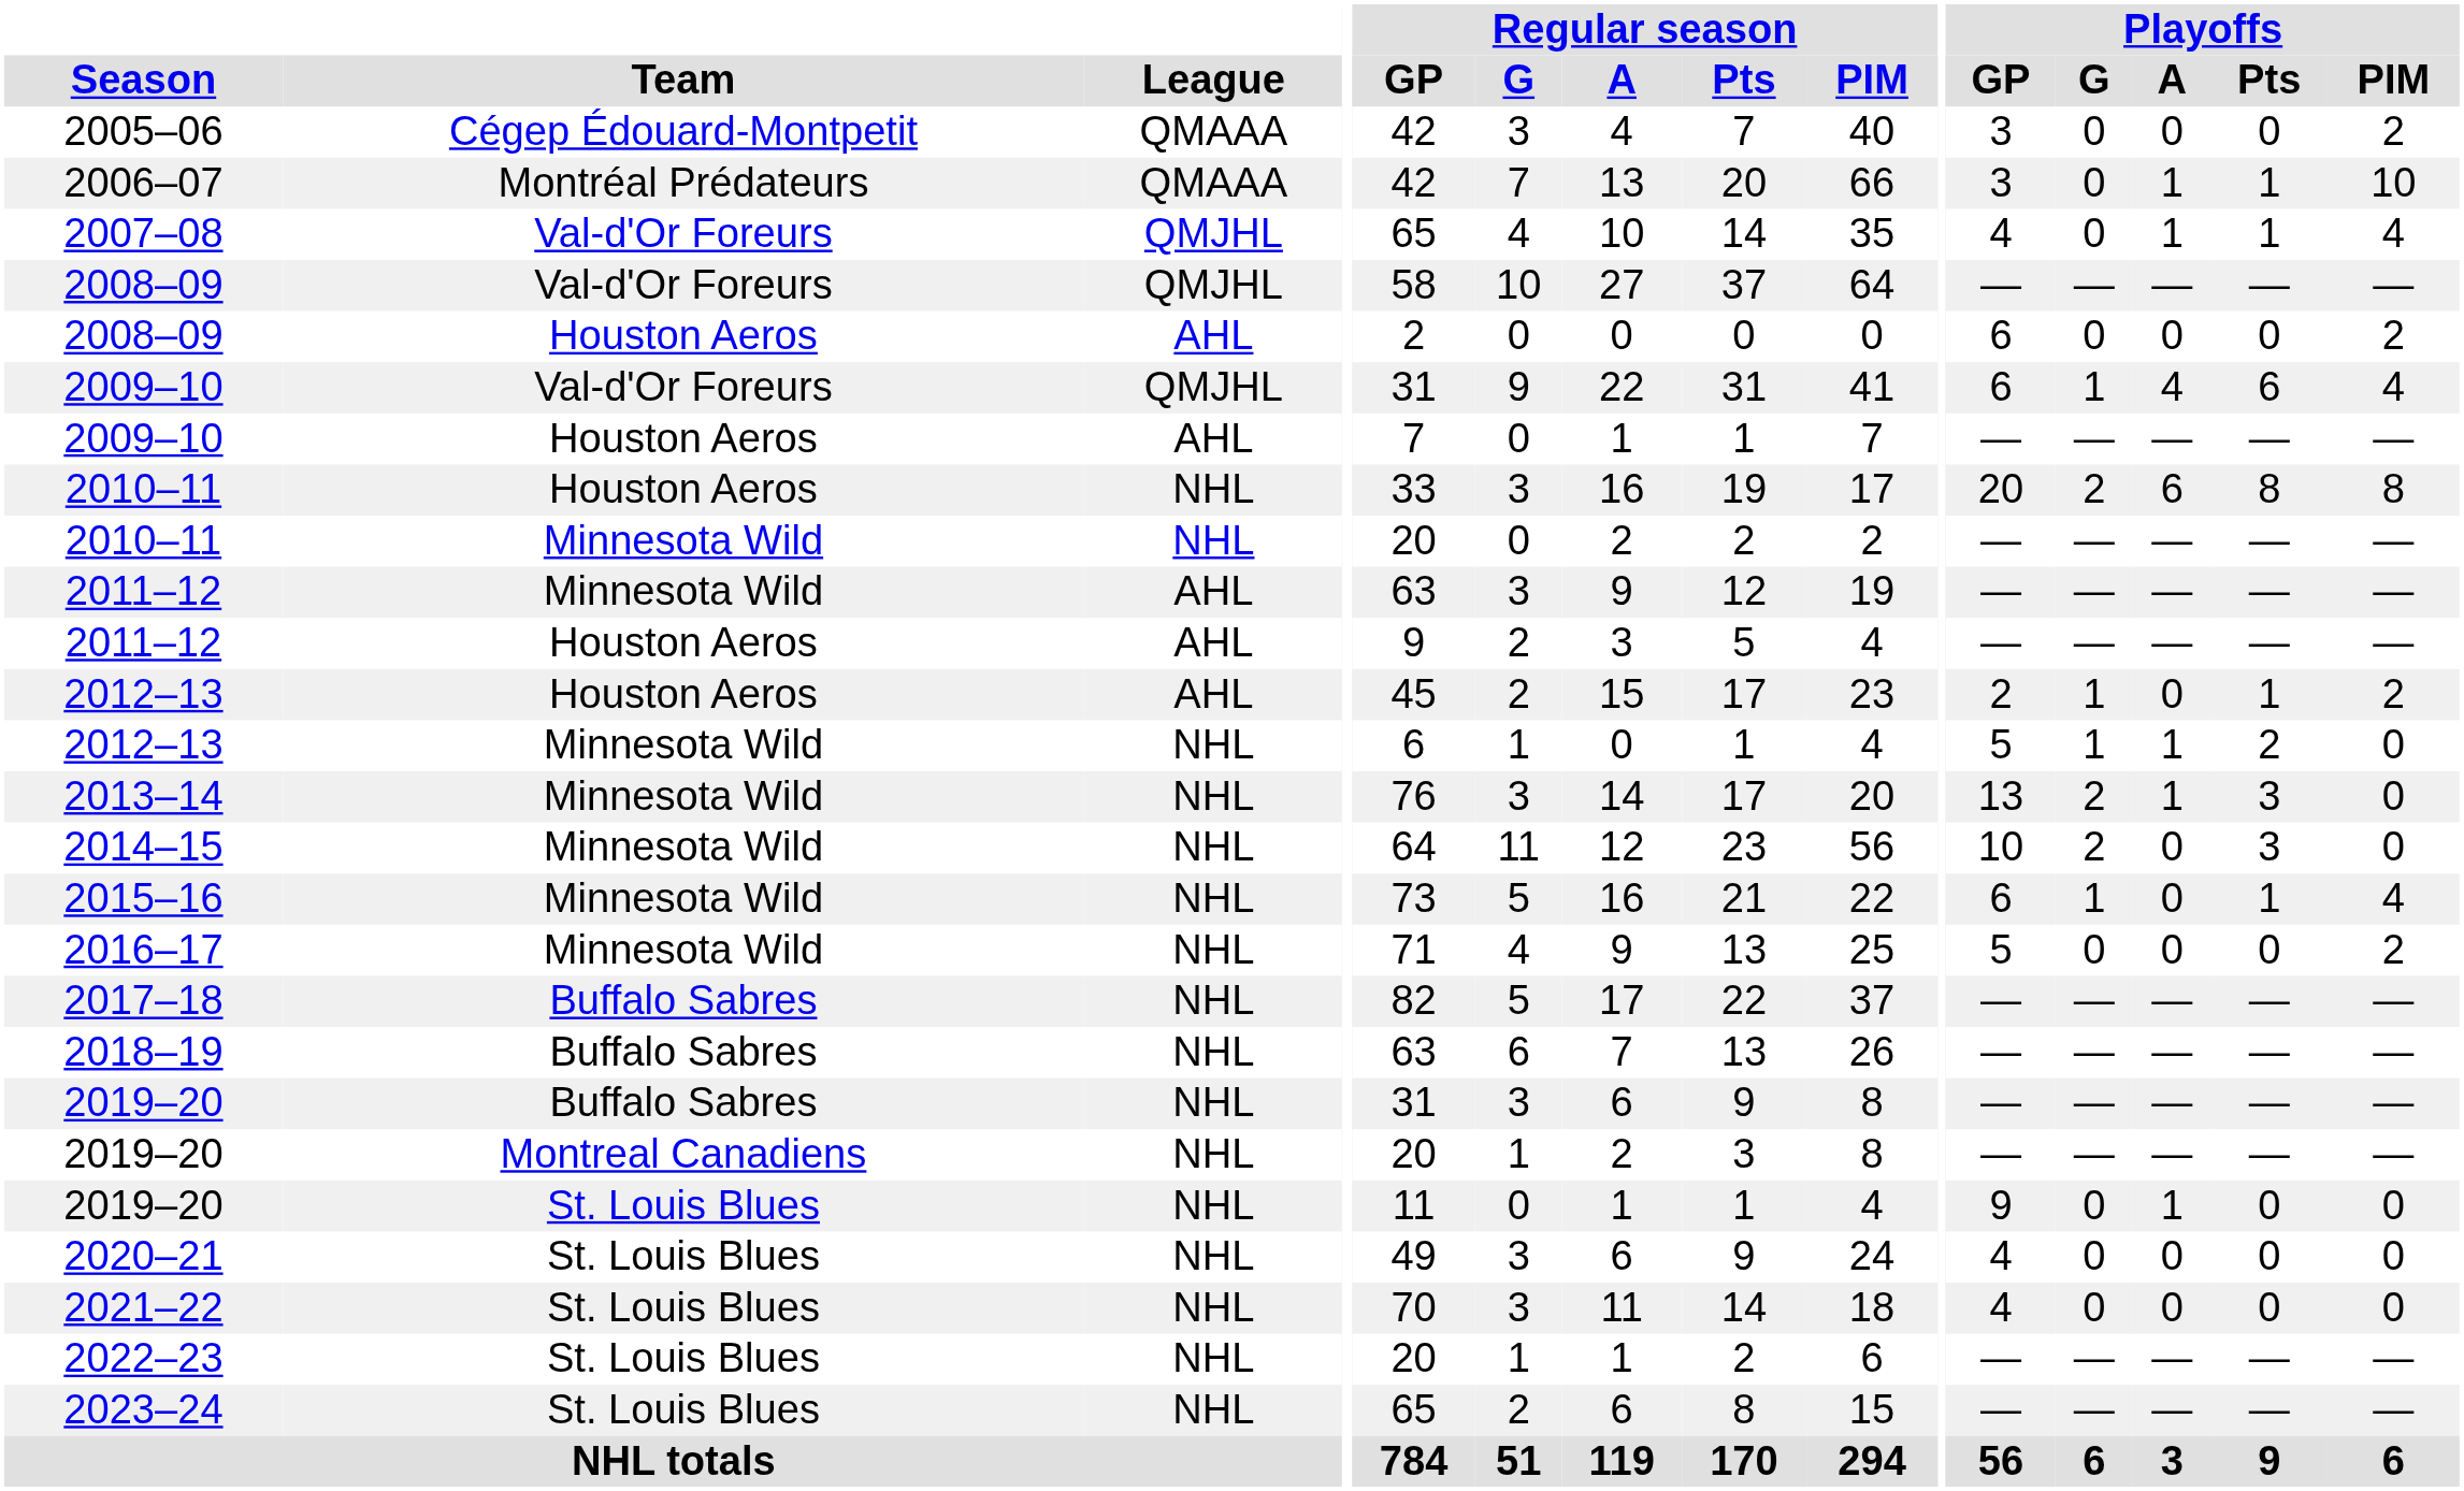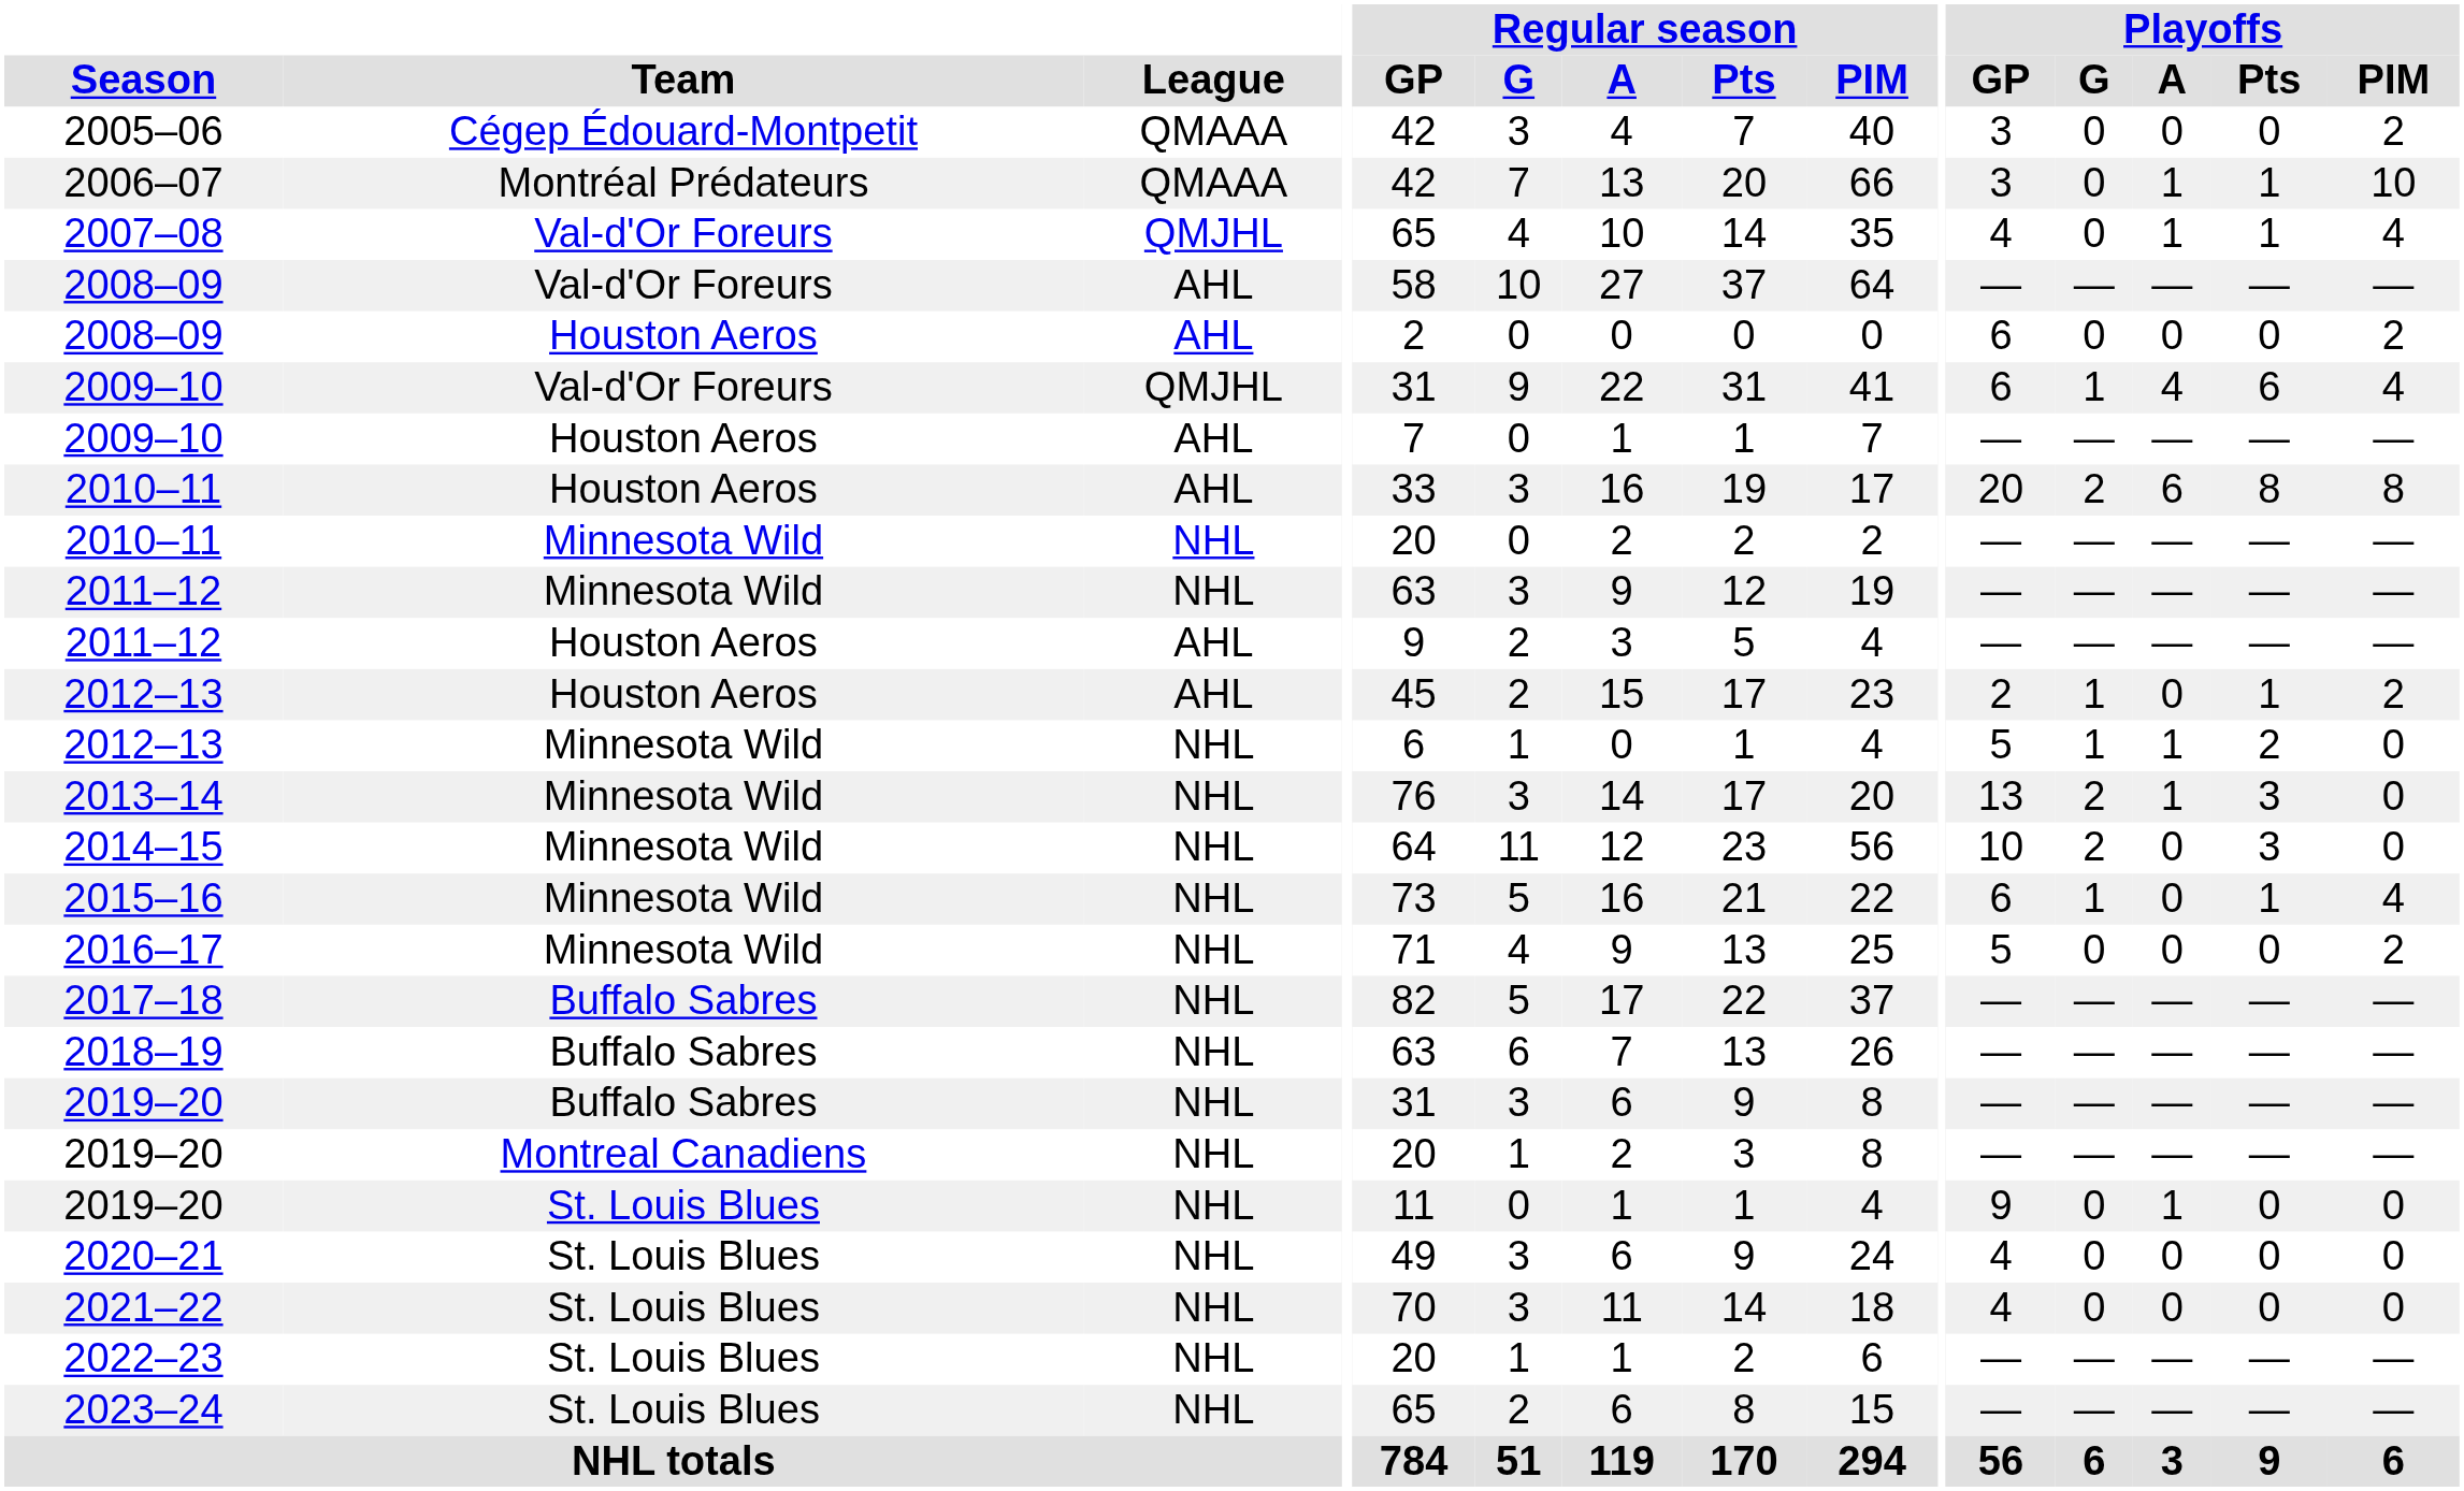2008–09 / Val-d'Or Foreurs | League: QMJHL -> AHL
2010–11 / Houston Aeros | League: NHL -> AHL
2011–12 / Minnesota Wild | League: AHL -> NHL
